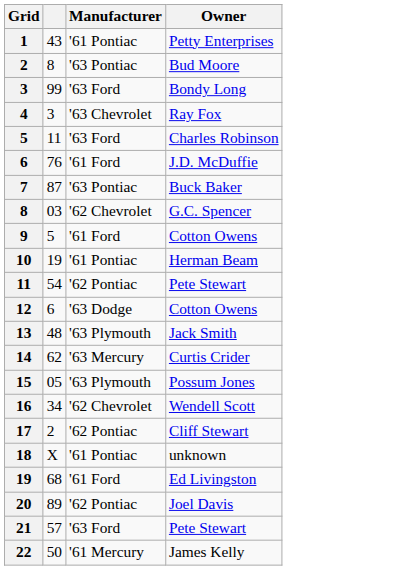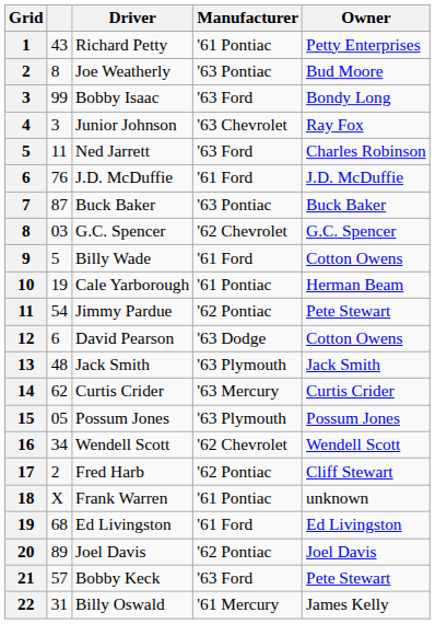+ column: Driver | Richard Petty | Joe Weatherly | Bobby Isaac | Junior Johnson | Ned Jarrett | J.D. McDuffie | Buck Baker | G.C. Spencer | Billy Wade | Cale Yarborough | Jimmy Pardue | David Pearson | Jack Smith | Curtis Crider | Possum Jones | Wendell Scott | Fred Harb | Frank Warren | Ed Livingston | Joel Davis | Bobby Keck | Billy Oswald
22 | column 2: 50 -> 31
